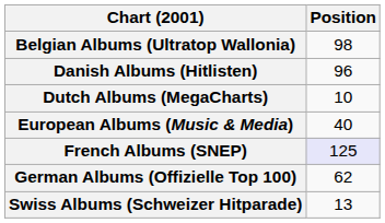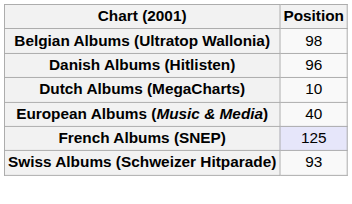- row: German Albums (Offizielle Top 100) | 62
Swiss Albums (Schweizer Hitparade) | Position: 13 -> 93
